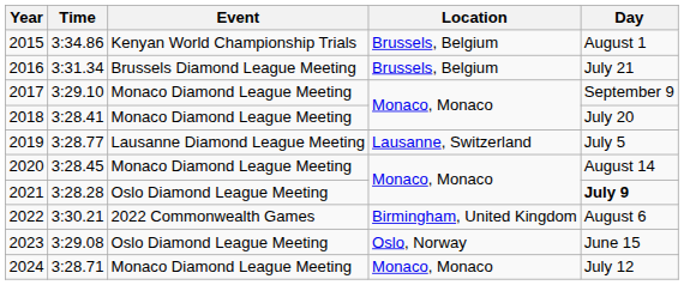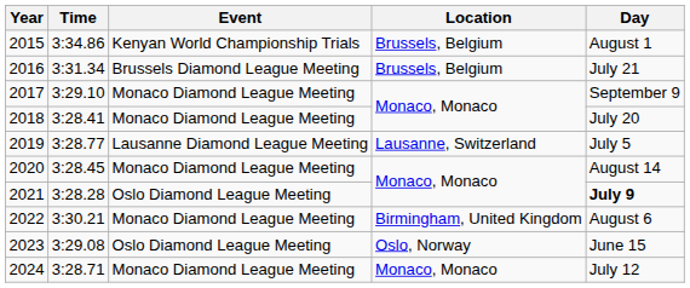2022 | Event: 2022 Commonwealth Games -> Monaco Diamond League Meeting
